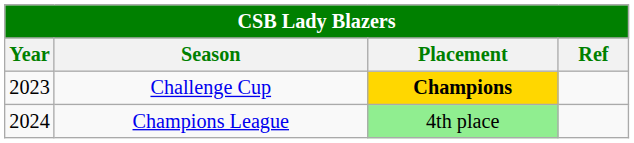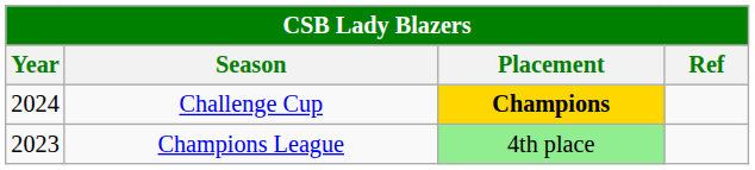Challenge Cup | Year: 2023 -> 2024
Champions League | Year: 2024 -> 2023
